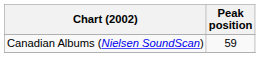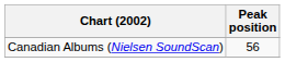Canadian Albums (Nielsen SoundScan) | Peak position: 59 -> 56
